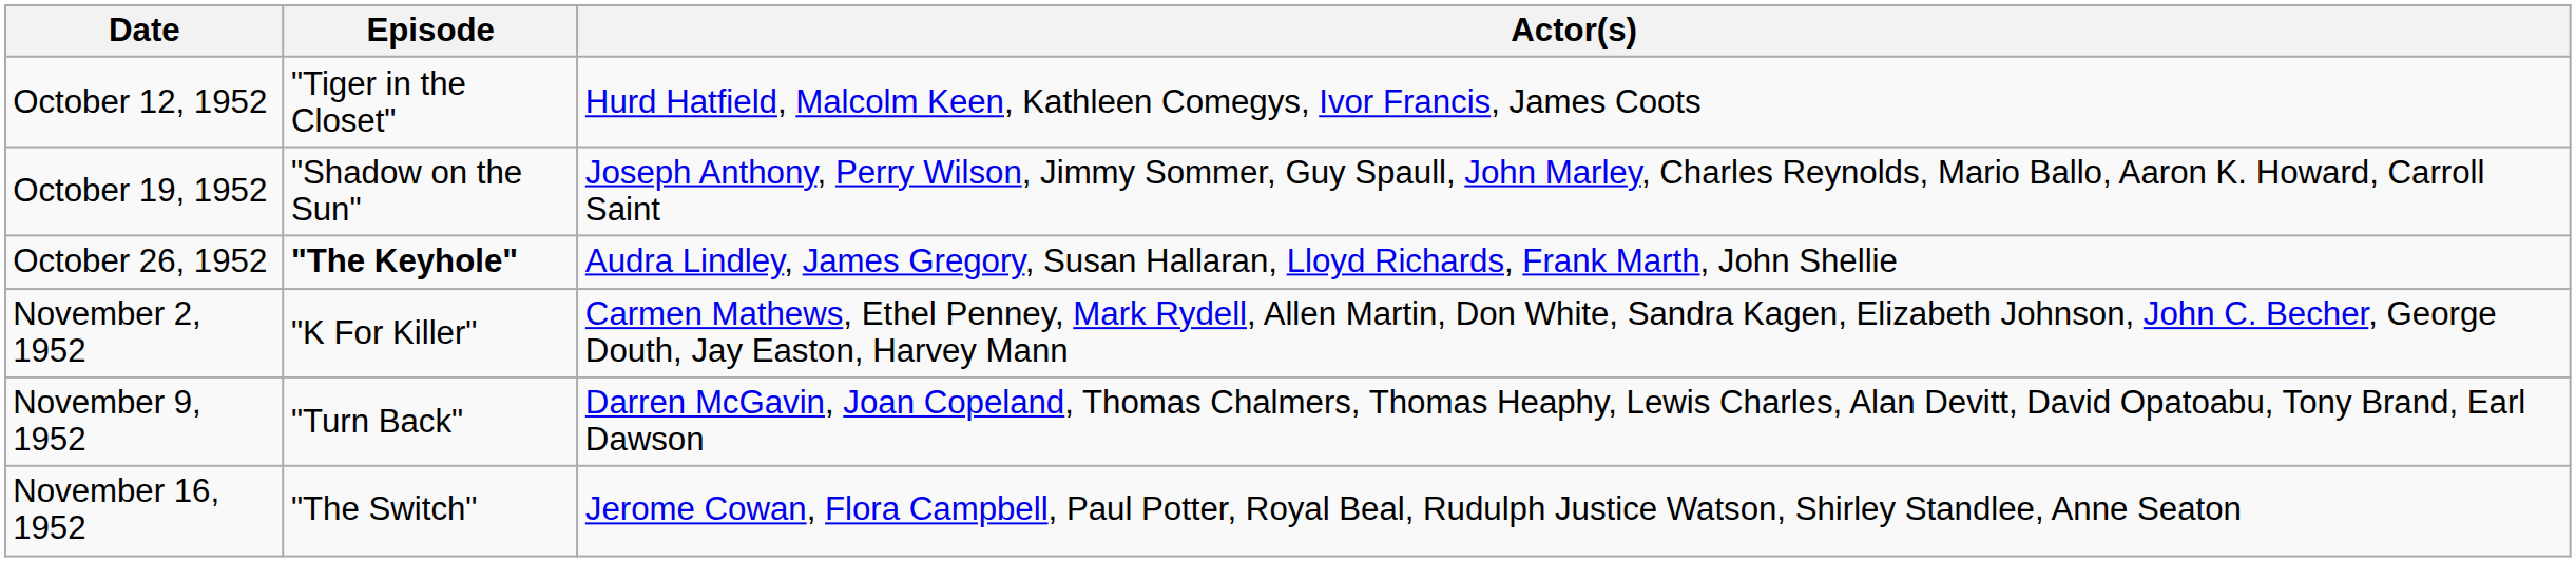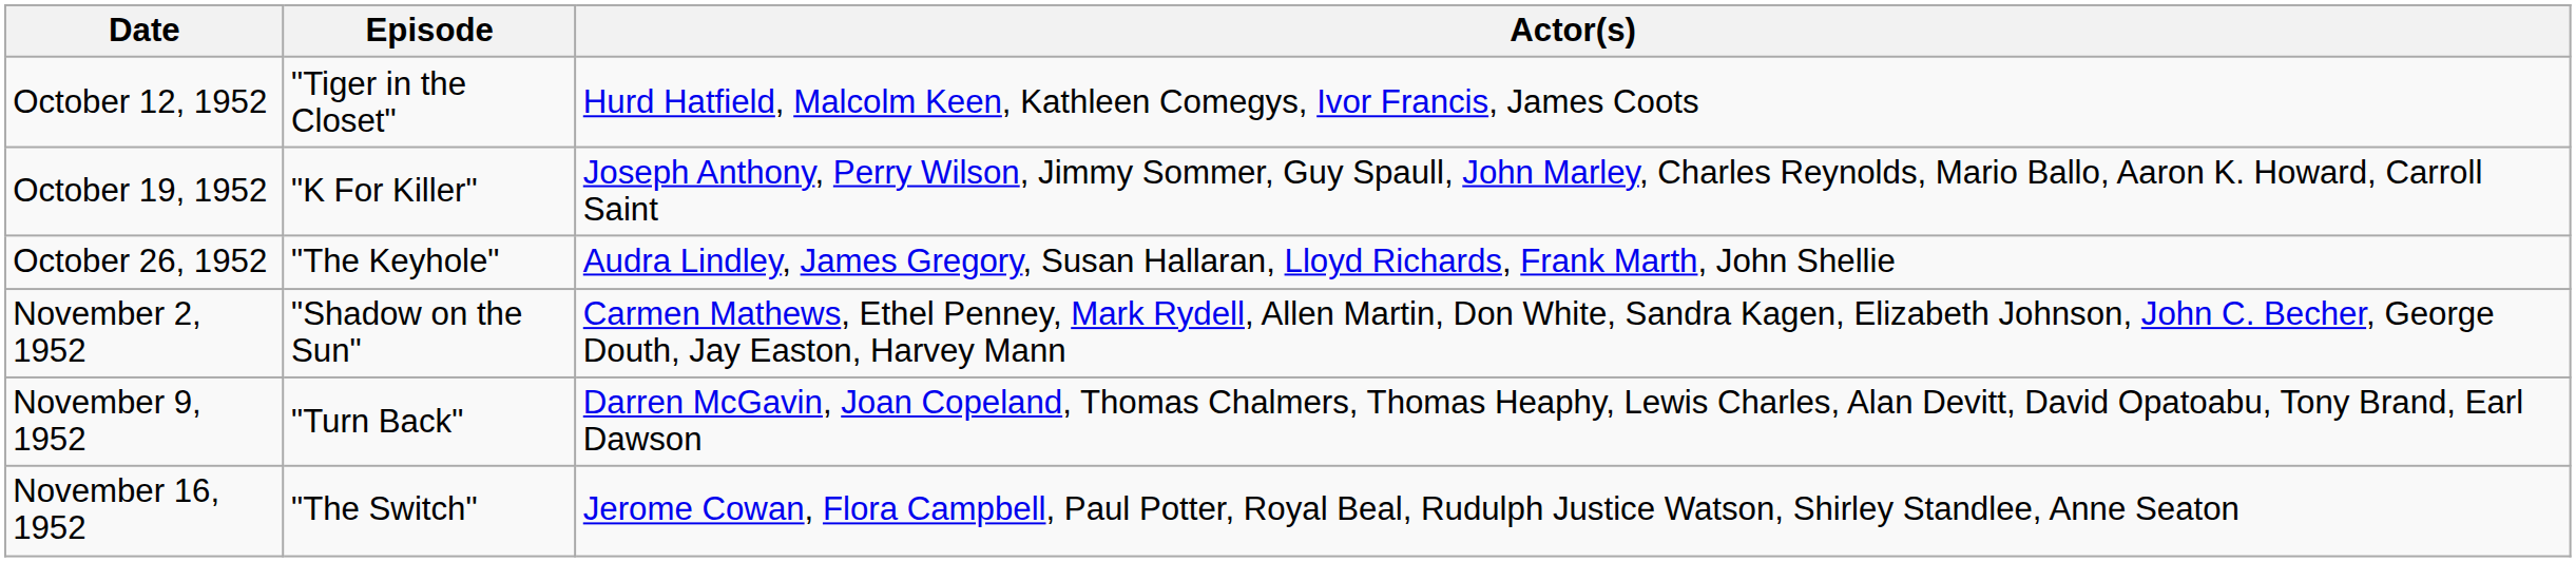October 19, 1952 | Episode: "Shadow on the Sun" -> "K For Killer"
October 26, 1952 | Episode: bold -> normal
November 2, 1952 | Episode: "K For Killer" -> "Shadow on the Sun"
